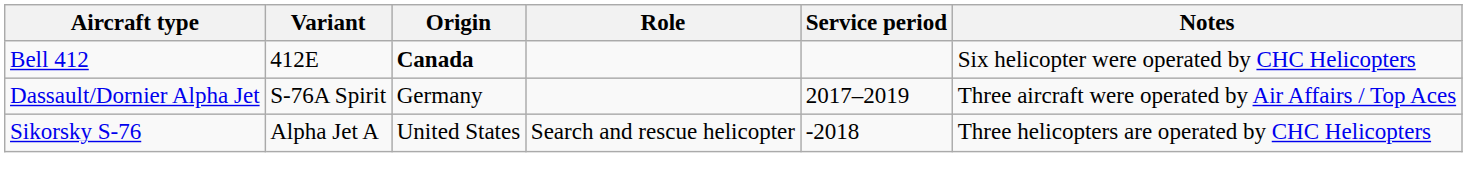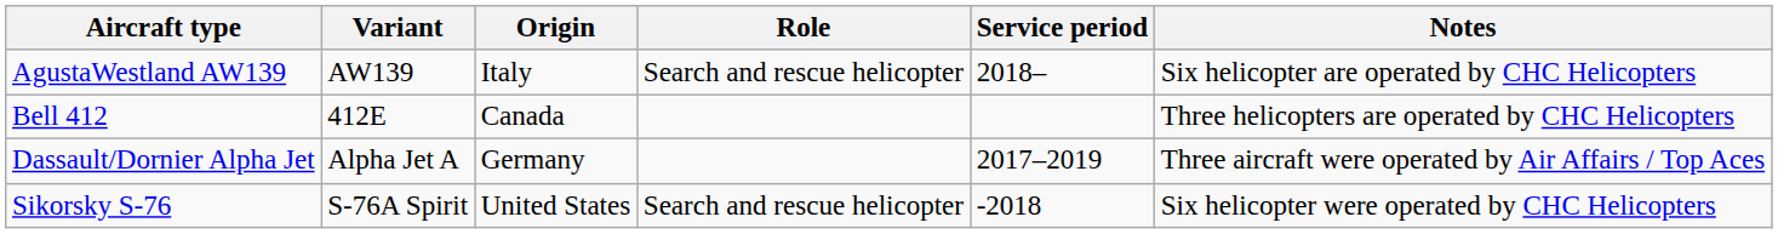+ row: AgustaWestland AW139 | AW139 | Italy | Search and rescue helicopter | 2018– | Six helicopter are operated by CHC Helicopters
Bell 412 | Origin: bold -> normal
Bell 412 | Notes: Six helicopter were operated by CHC Helicopters -> Three helicopters are operated by CHC Helicopters
Dassault/Dornier Alpha Jet | Variant: S-76A Spirit -> Alpha Jet A
Sikorsky S-76 | Variant: Alpha Jet A -> S-76A Spirit
Sikorsky S-76 | Notes: Three helicopters are operated by CHC Helicopters -> Six helicopter were operated by CHC Helicopters
